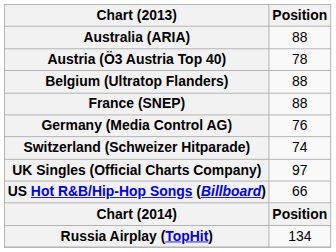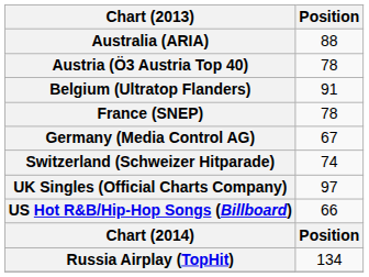Belgium (Ultratop Flanders) | Position: 88 -> 91
France (SNEP) | Position: 88 -> 78
Germany (Media Control AG) | Position: 76 -> 67
